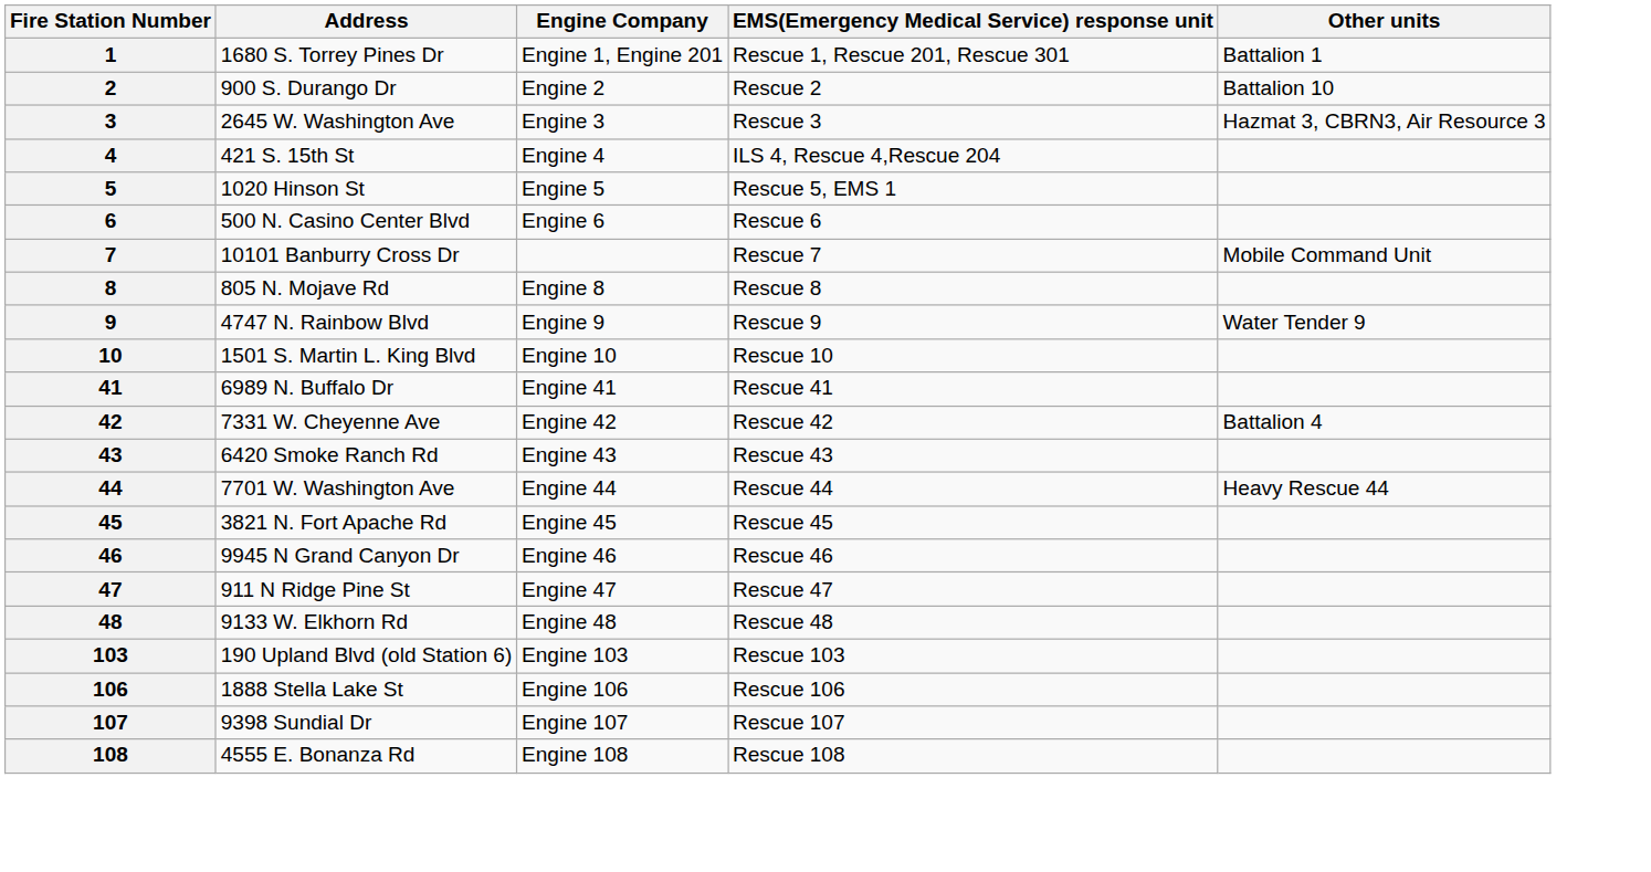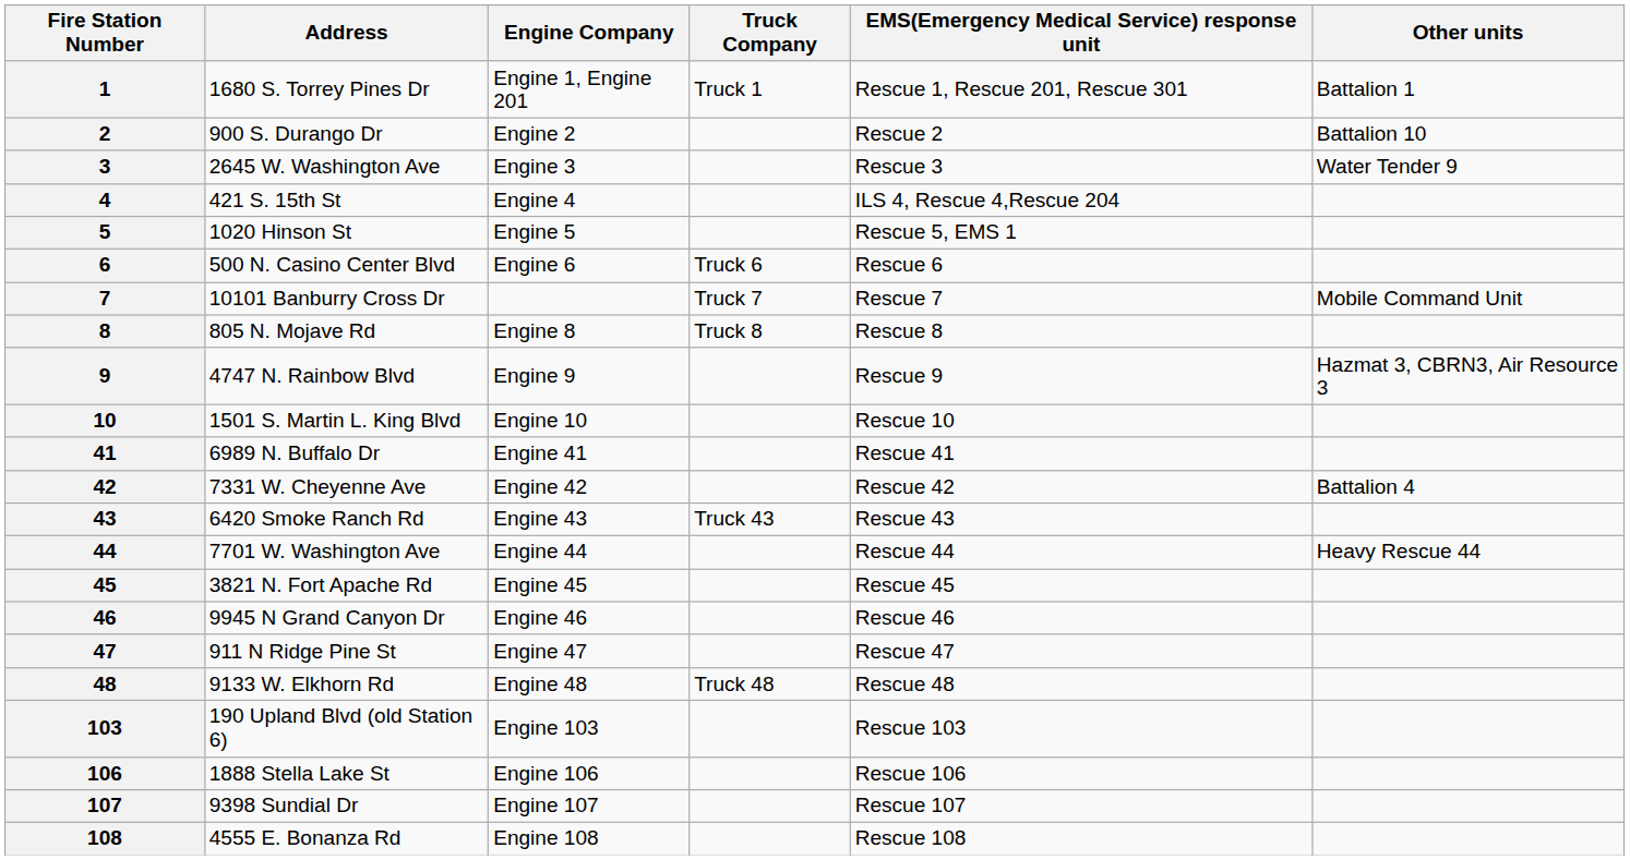+ column: Truck Company | Truck 1 | Truck 6 | Truck 7 | Truck 8 | Truck 43 | Truck 48
3 | Other units: Hazmat 3, CBRN3, Air Resource 3 -> Water Tender 9
9 | Other units: Water Tender 9 -> Hazmat 3, CBRN3, Air Resource 3
